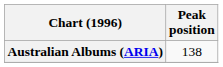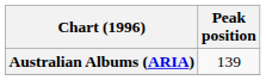Australian Albums (ARIA) | Peak position: 138 -> 139
